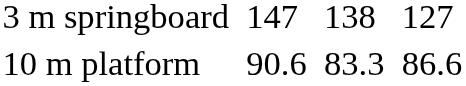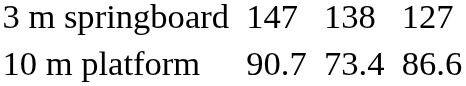10 m platform | column 3: 90.6 -> 90.7
10 m platform | column 5: 83.3 -> 73.4
